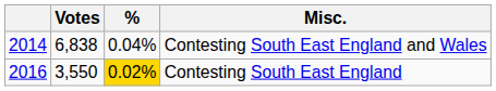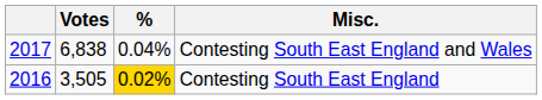Contesting South East England and Wales | column 1: 2014 -> 2017
Contesting South East England | Votes: 3,550 -> 3,505
